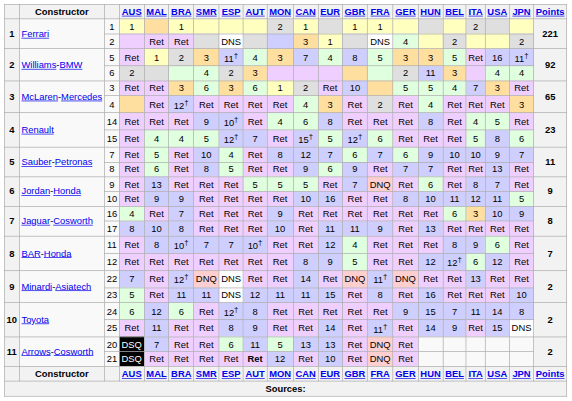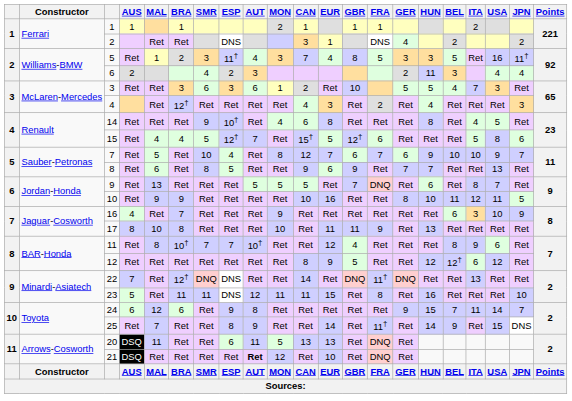24 | ESP: 12† -> 9
24 | JPN: 8 -> 7
25 | MAL: 11 -> 7
20 | MAL: 7 -> 11
